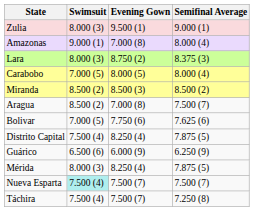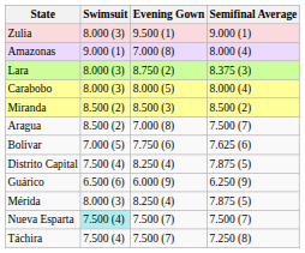Carabobo | Swimsuit: 7.000 (5) -> 8.000 (3)
